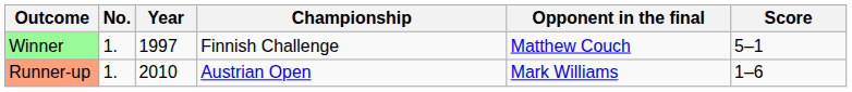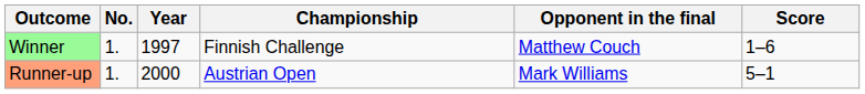Winner | Score: 5–1 -> 1–6
Runner-up | Year: 2010 -> 2000
Runner-up | Score: 1–6 -> 5–1
